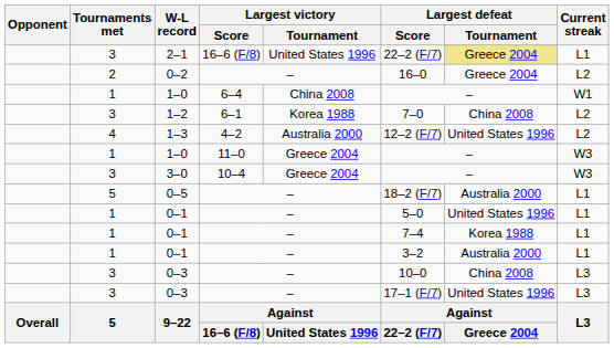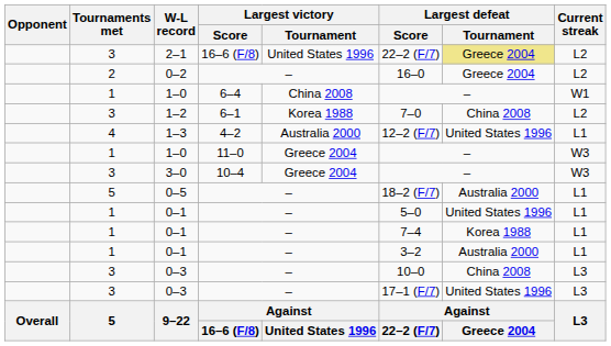2–1 | Current streak: L1 -> L2
1–3 | Current streak: L2 -> L1
